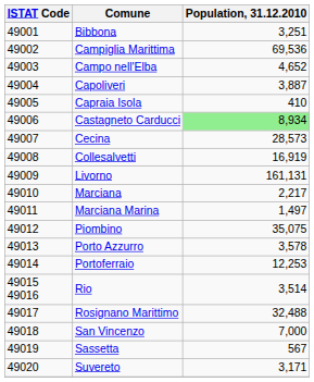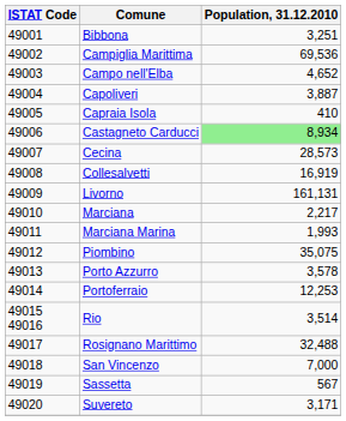Marciana Marina | Population, 31.12.2010: 1,497 -> 1,993
